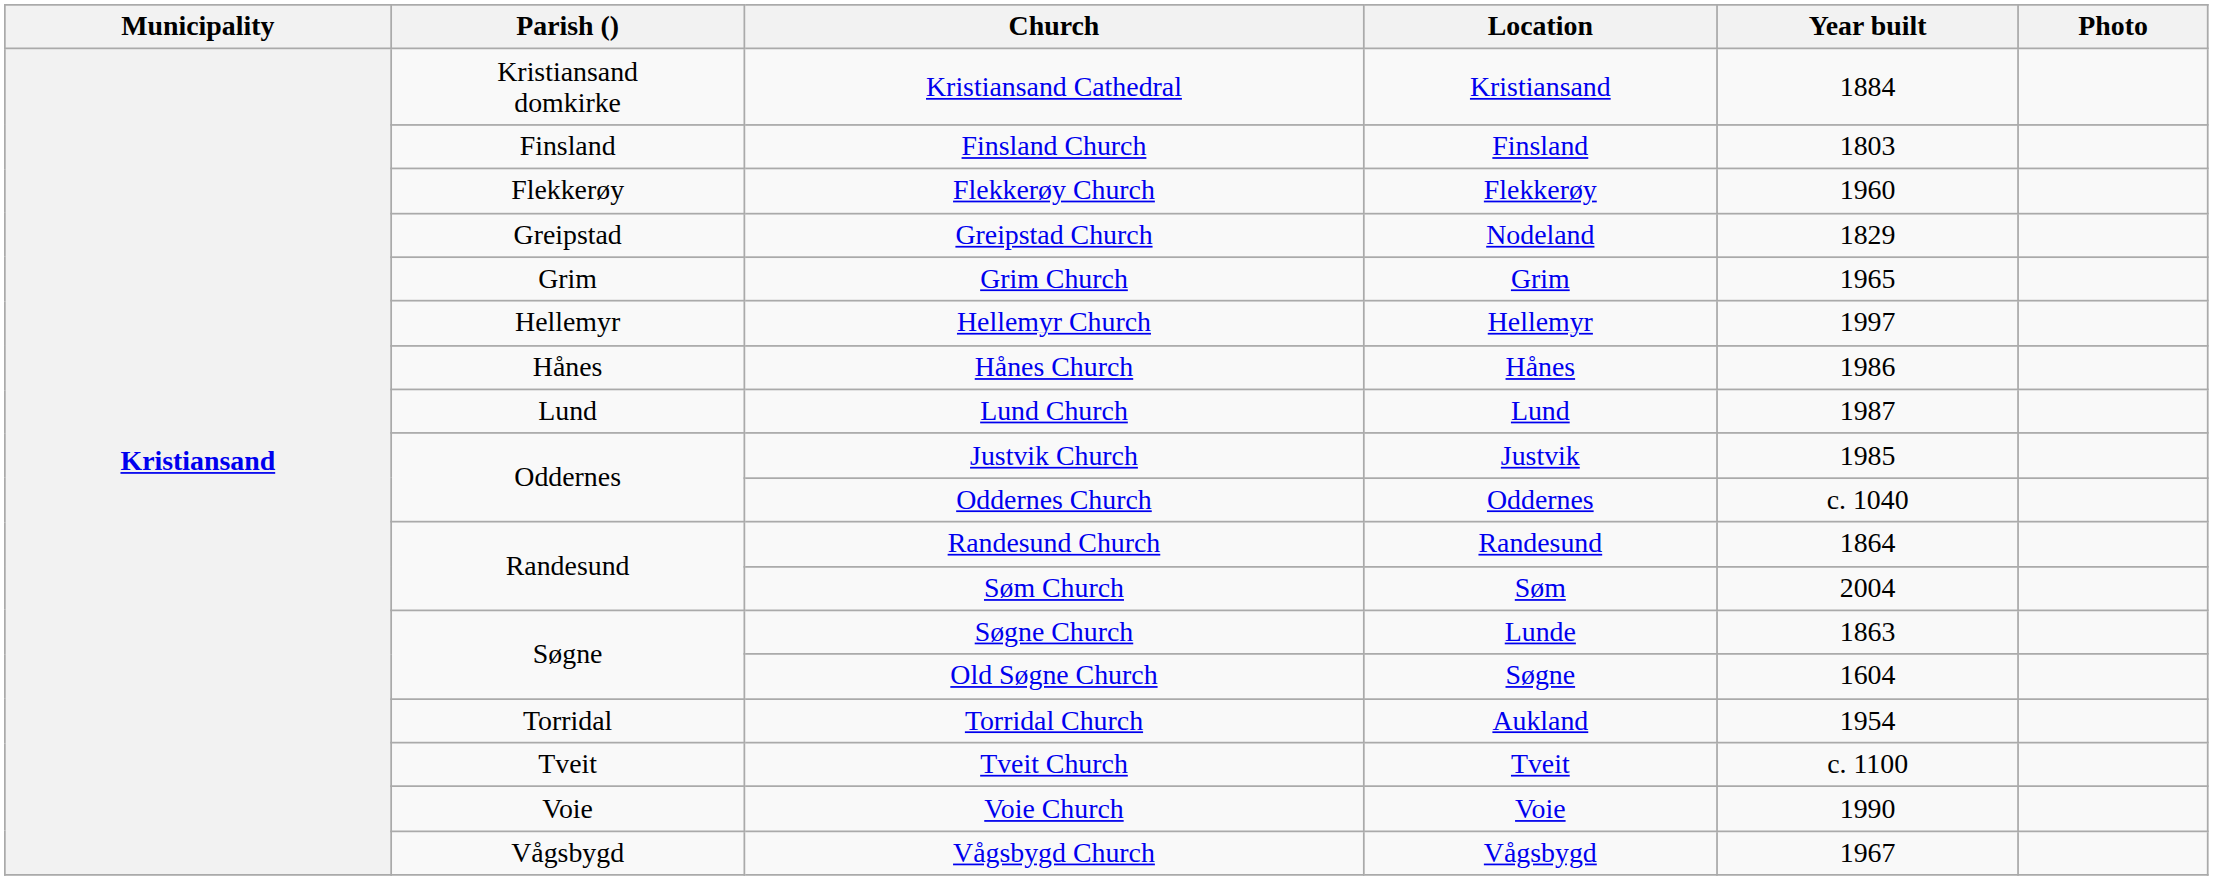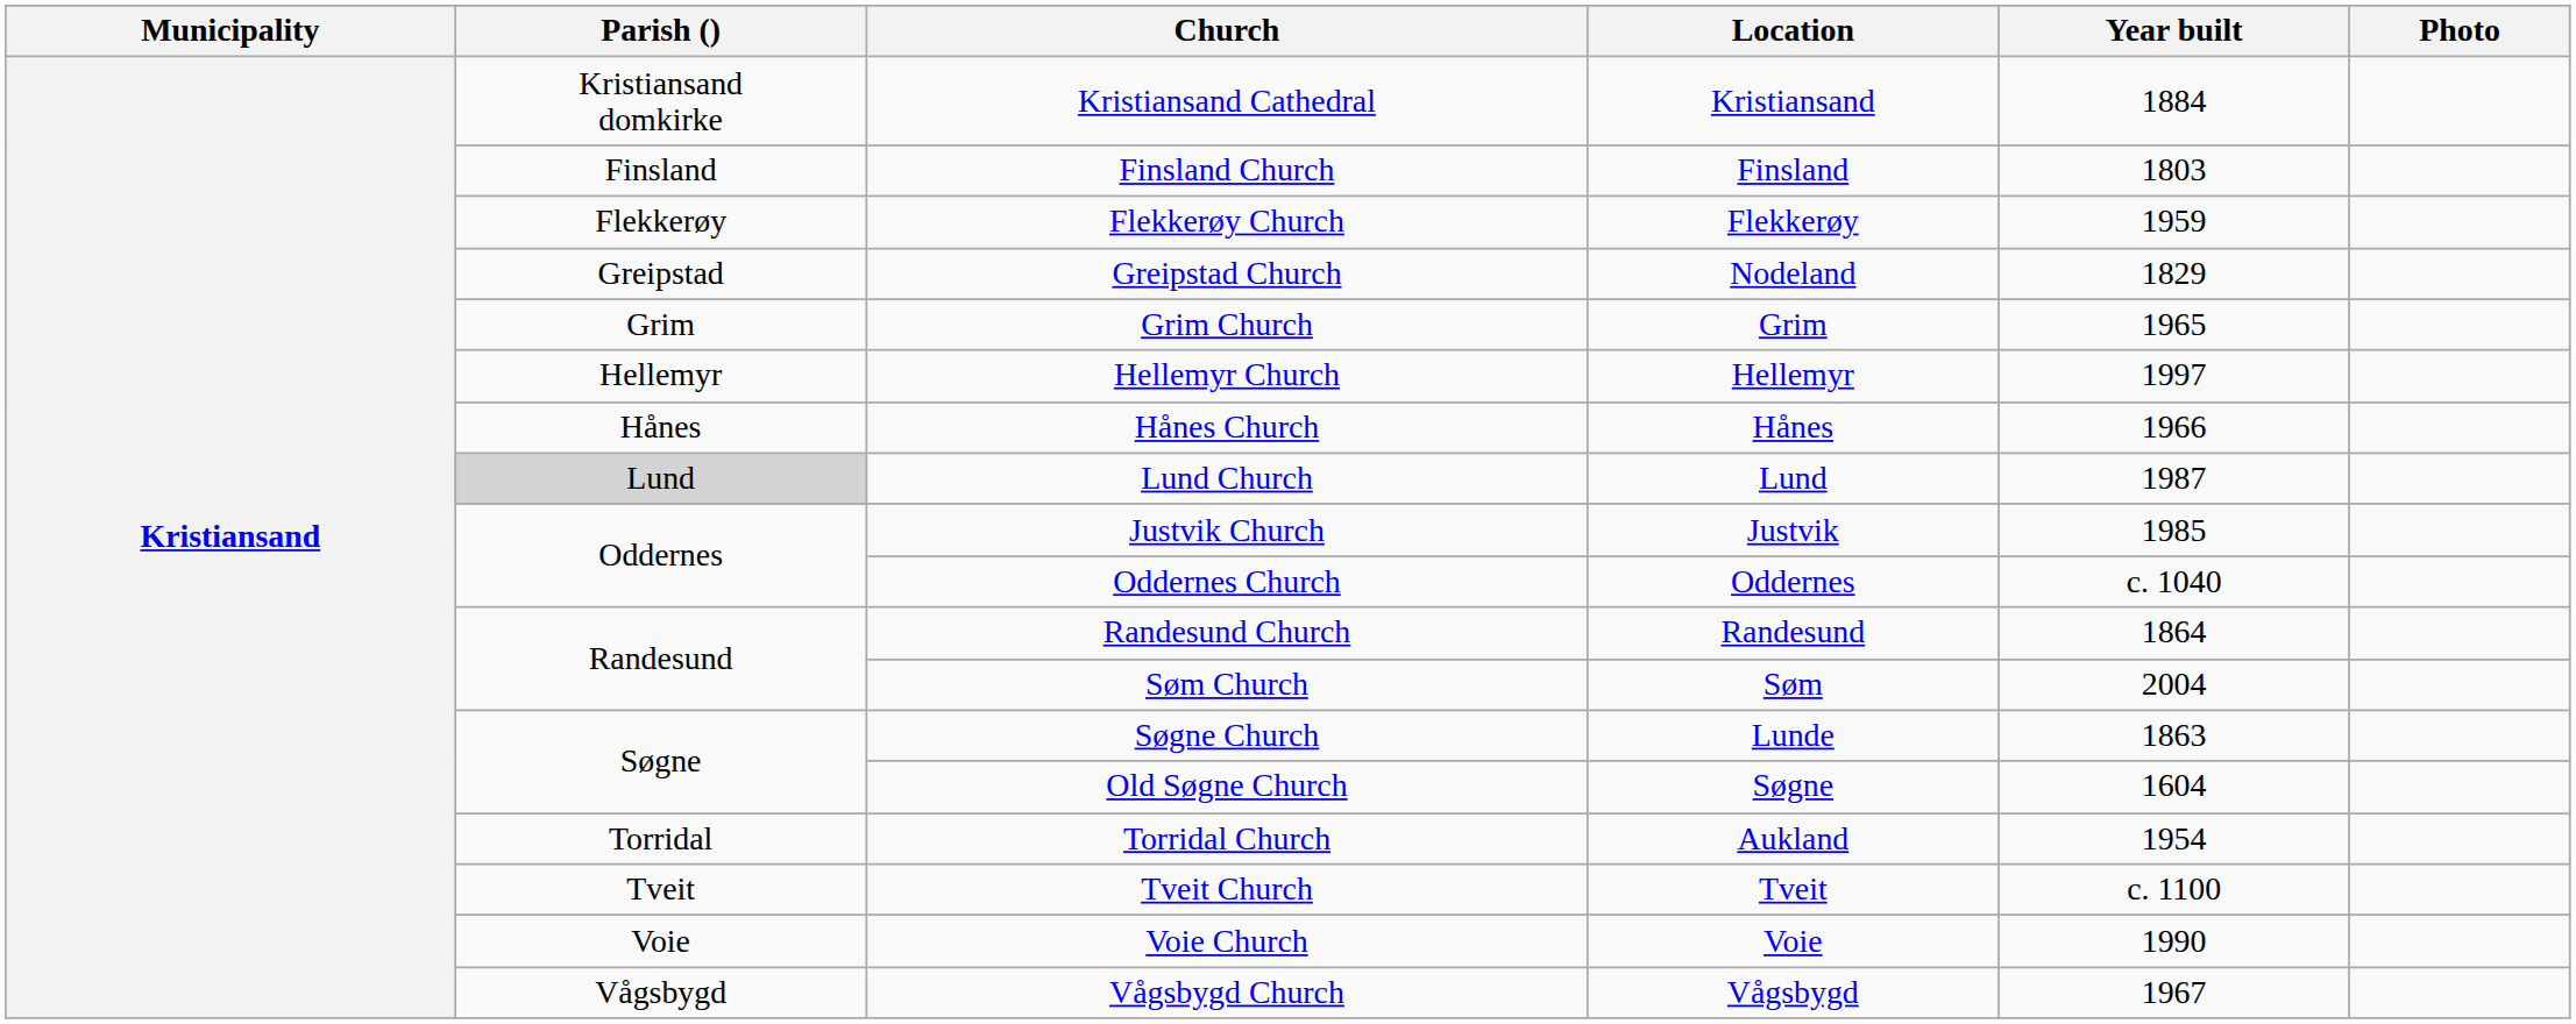Flekkerøy Church | Year built: 1960 -> 1959
Hånes Church | Year built: 1986 -> 1966
Lund Church | Parish (): no background -> lightgrey background
